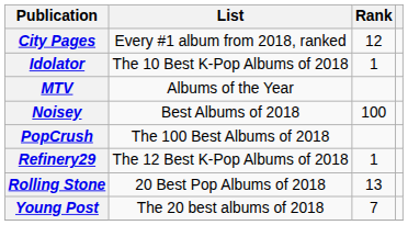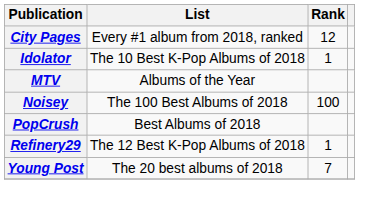Noisey | List: Best Albums of 2018 -> The 100 Best Albums of 2018
PopCrush | List: The 100 Best Albums of 2018 -> Best Albums of 2018
- row: Rolling Stone | 20 Best Pop Albums of 2018 | 13
